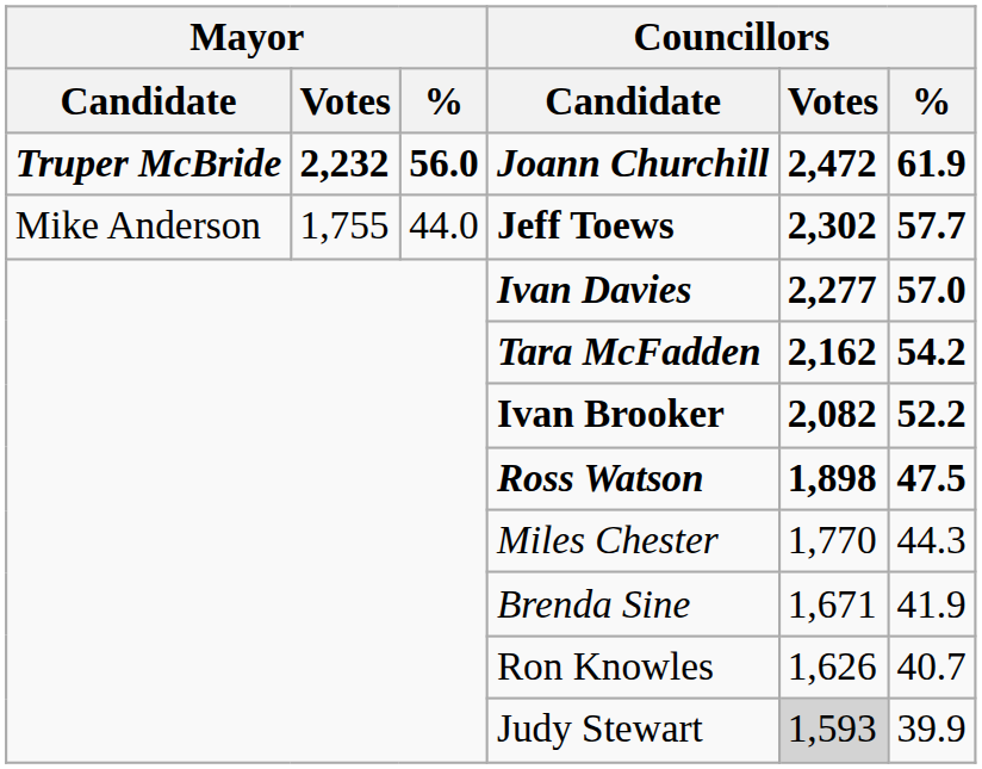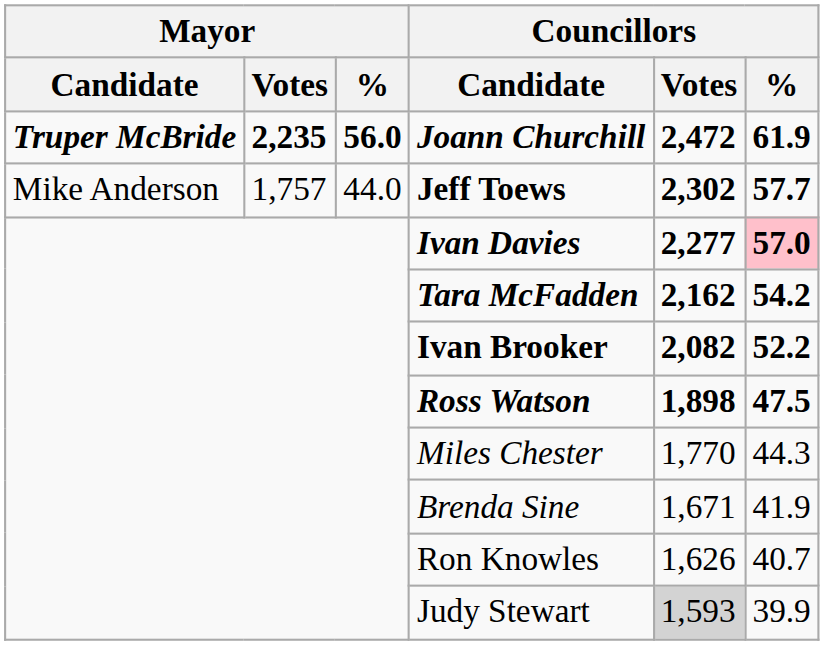Joann Churchill | Mayor / Votes: 2,232 -> 2,235
Jeff Toews | Mayor / Votes: 1,755 -> 1,757
Ivan Davies | Councillors / %: no background -> pink background
